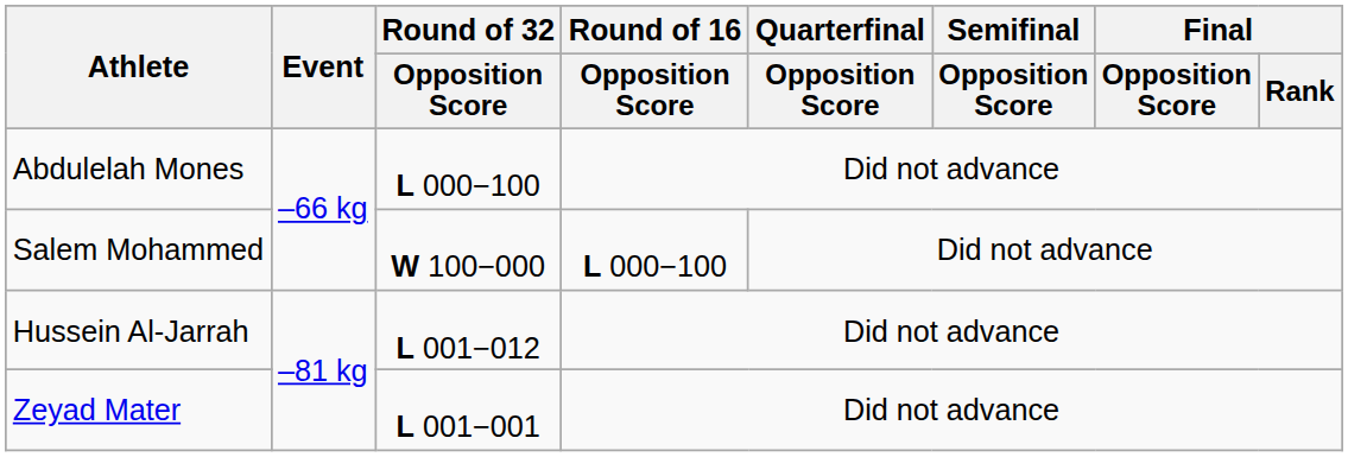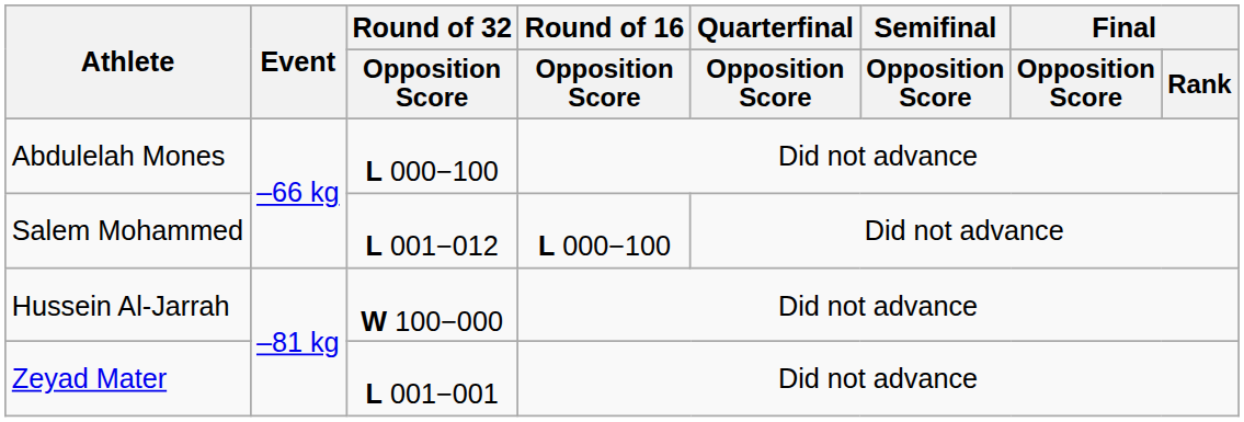Salem Mohammed | Round of 32 / Opposition Score: W 100−000 -> L 001−012
Hussein Al-Jarrah | Round of 32 / Opposition Score: L 001−012 -> W 100−000
